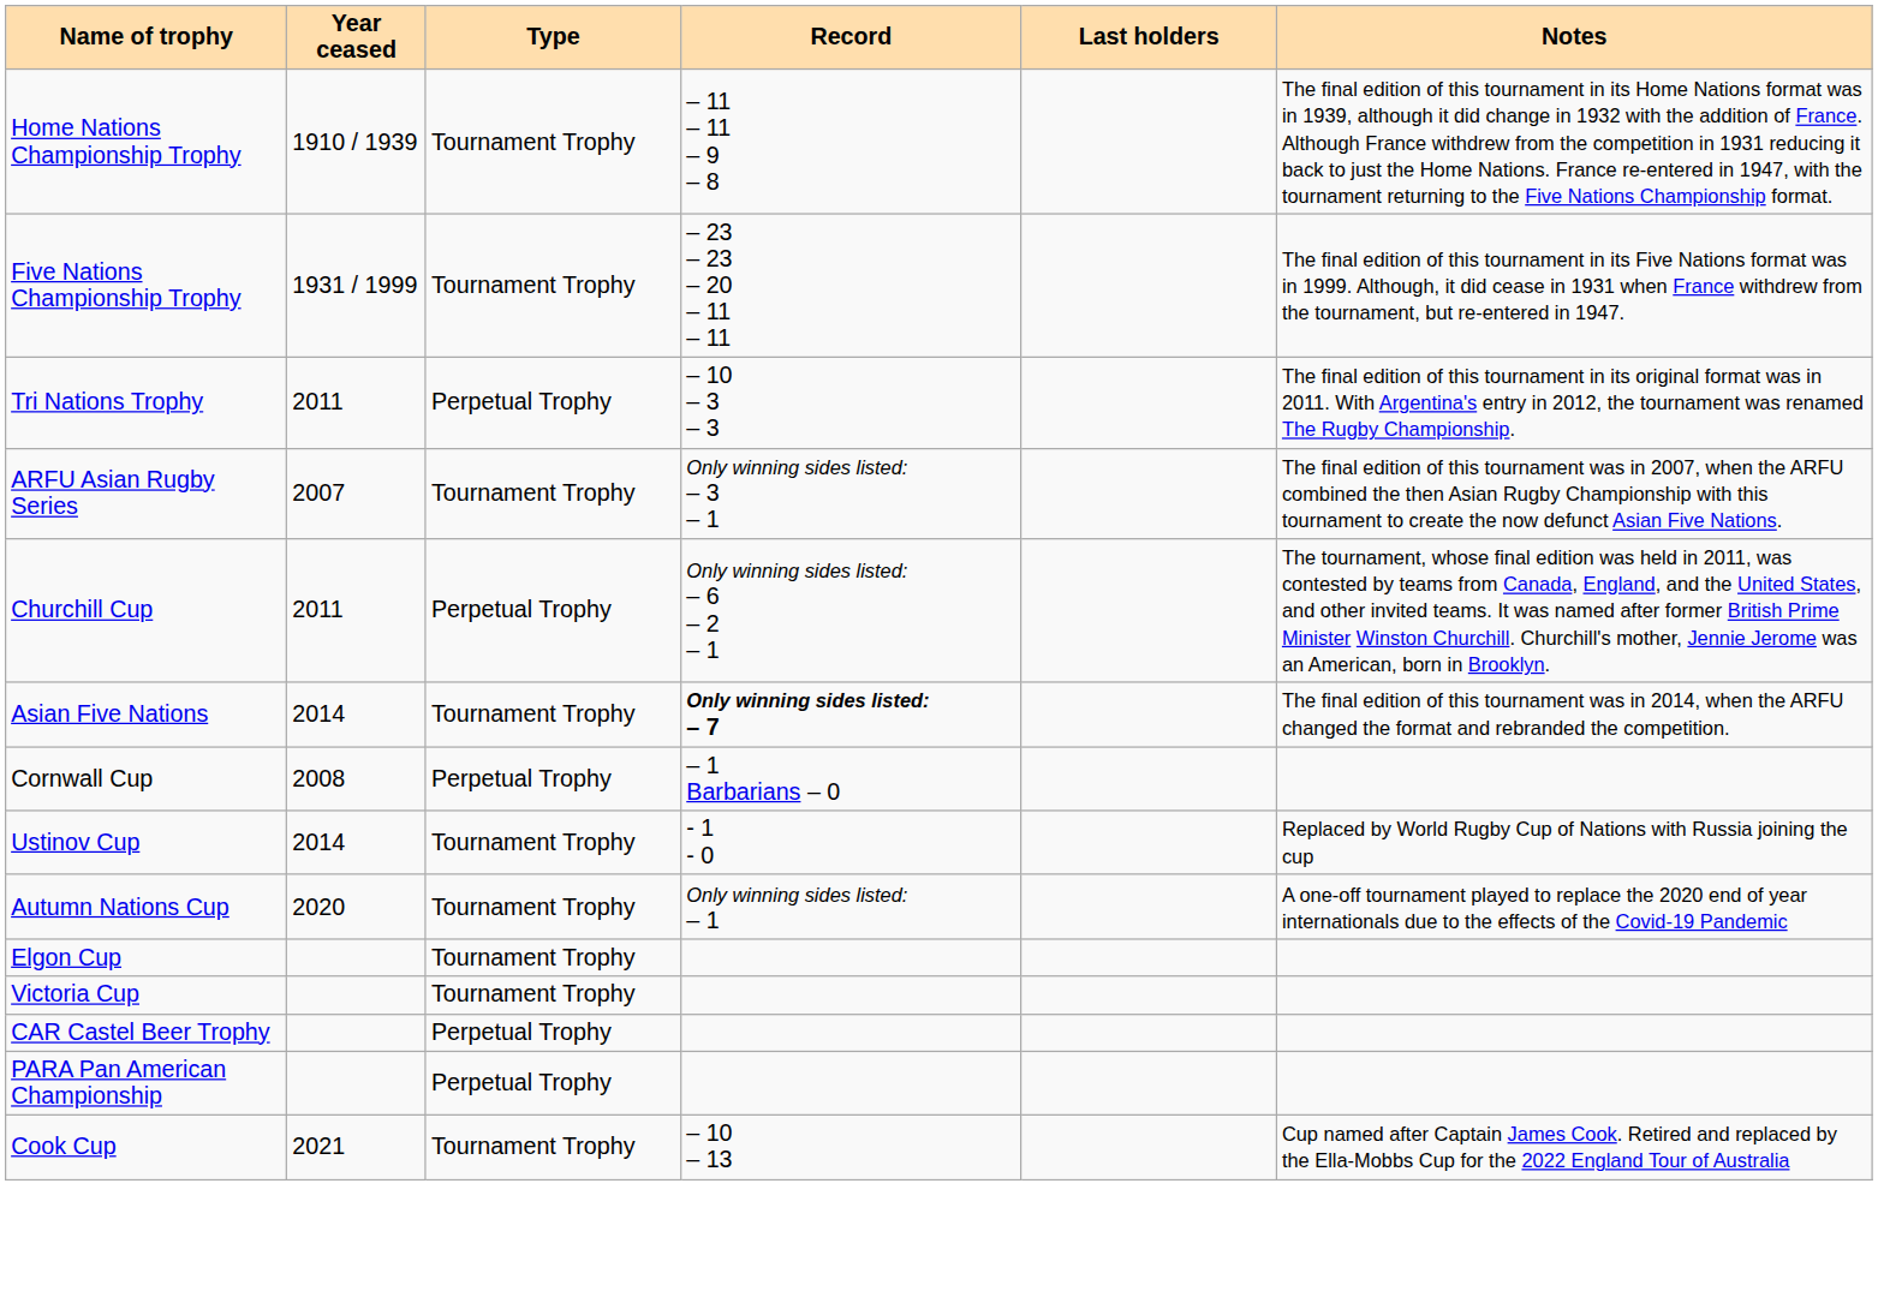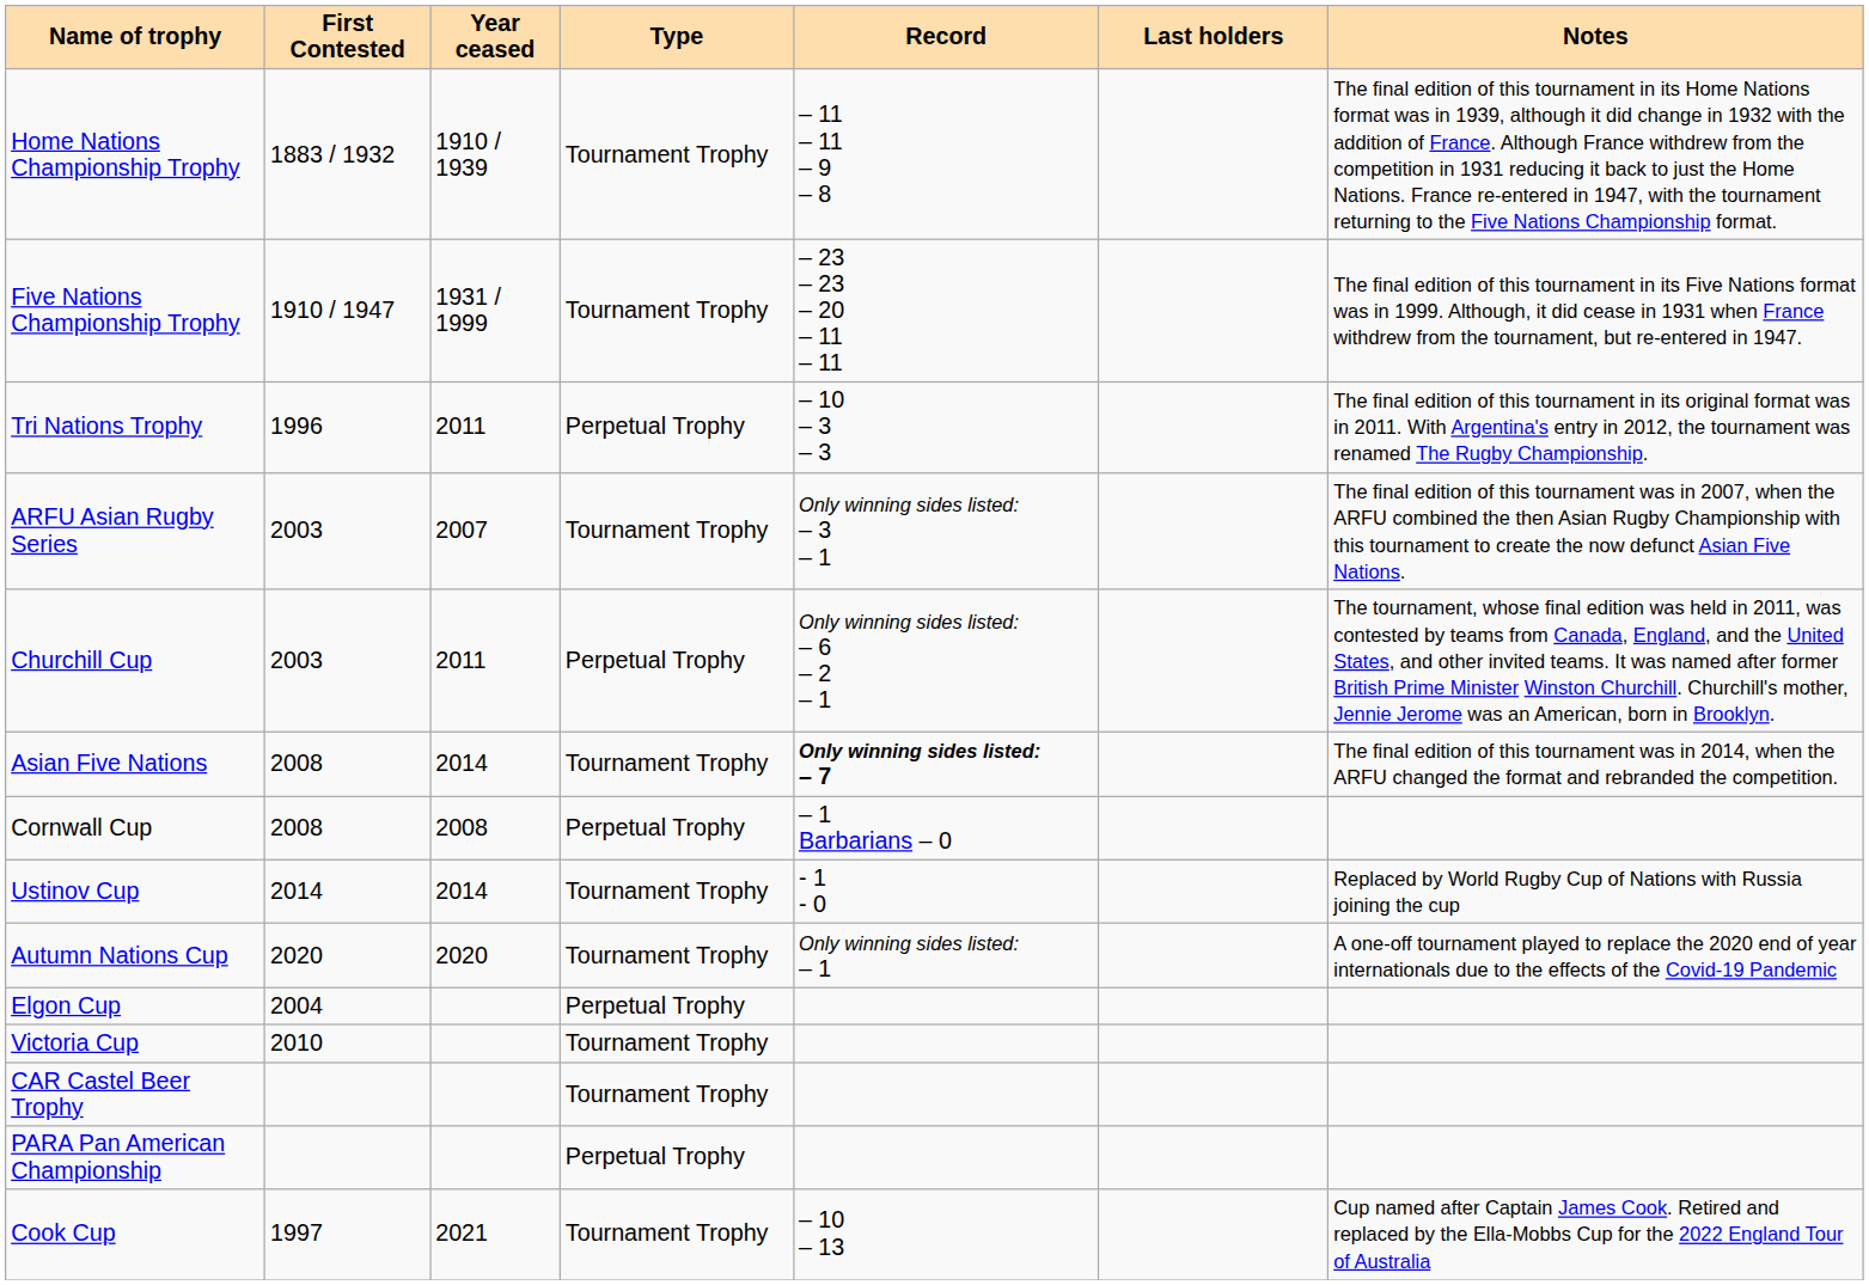+ column: First Contested | 1883 / 1932 | 1910 / 1947 | 1996 | 2003 | 2003 | 2008 | 2008 | 2014 | 2020 | 2004 | 2010 | 1997
Elgon Cup | Type: Tournament Trophy -> Perpetual Trophy
CAR Castel Beer Trophy | Type: Perpetual Trophy -> Tournament Trophy
